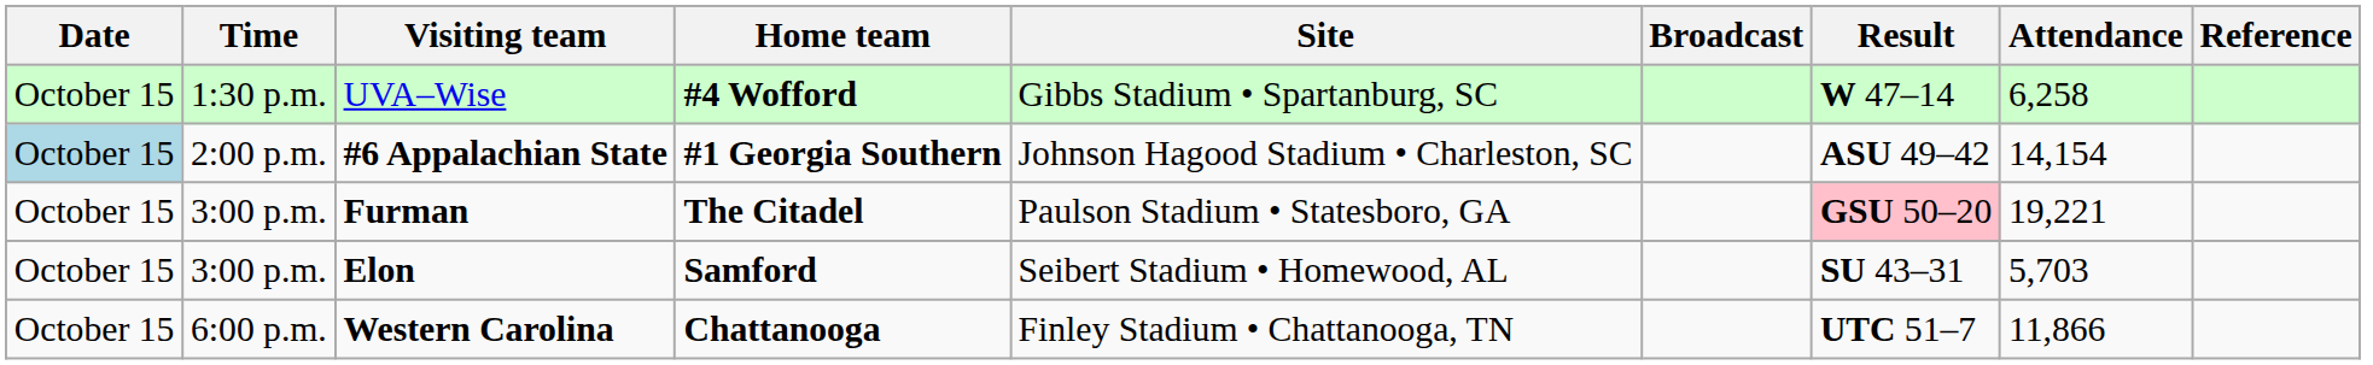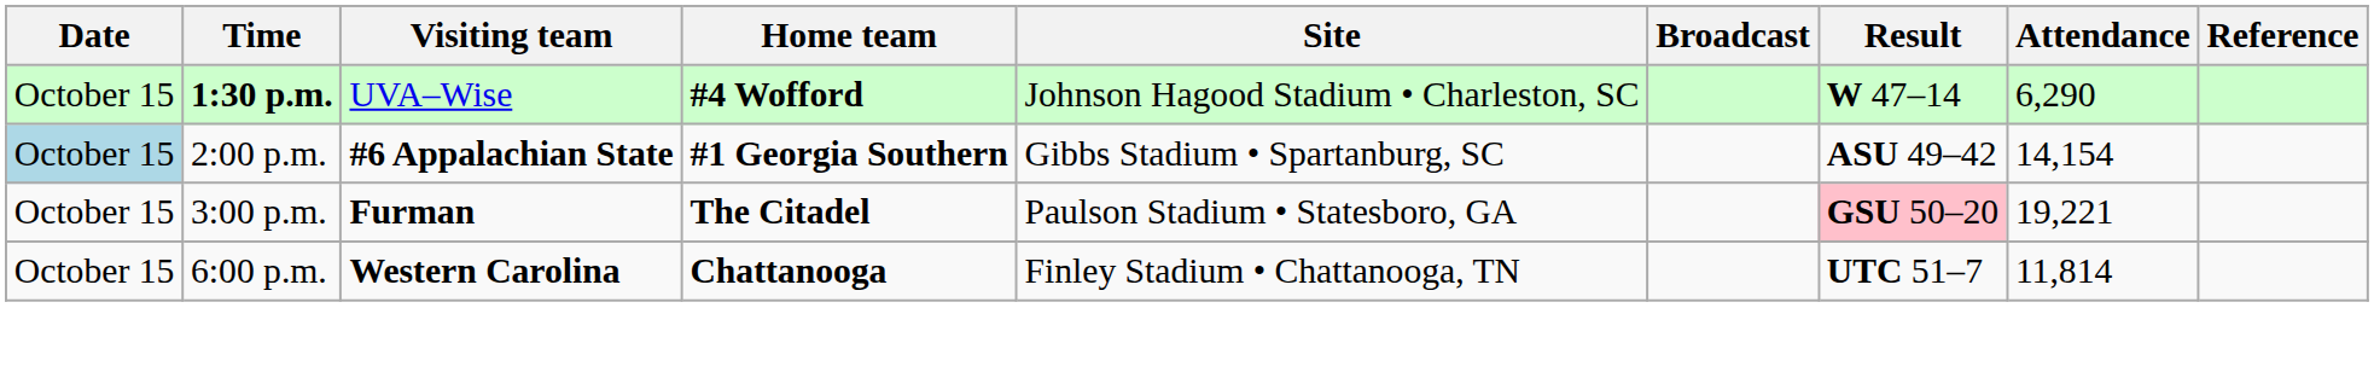UVA–Wise | Time: normal -> bold
UVA–Wise | Site: Gibbs Stadium • Spartanburg, SC -> Johnson Hagood Stadium • Charleston, SC
UVA–Wise | Attendance: 6,258 -> 6,290
#6 Appalachian State | Site: Johnson Hagood Stadium • Charleston, SC -> Gibbs Stadium • Spartanburg, SC
- row: October 15 | 3:00 p.m. | Elon | Samford | Seibert Stadium • Homewood, AL | SU 43–31 | 5,703
Western Carolina | Attendance: 11,866 -> 11,814
